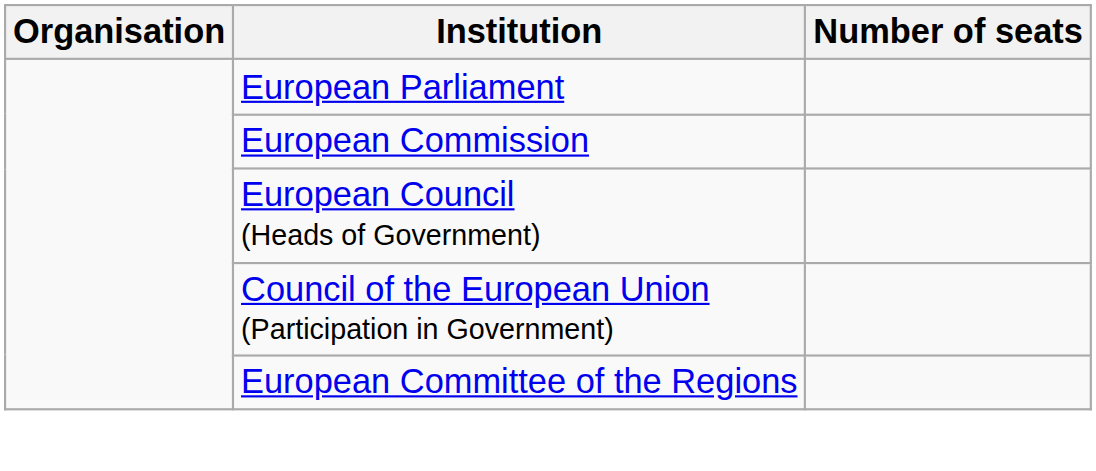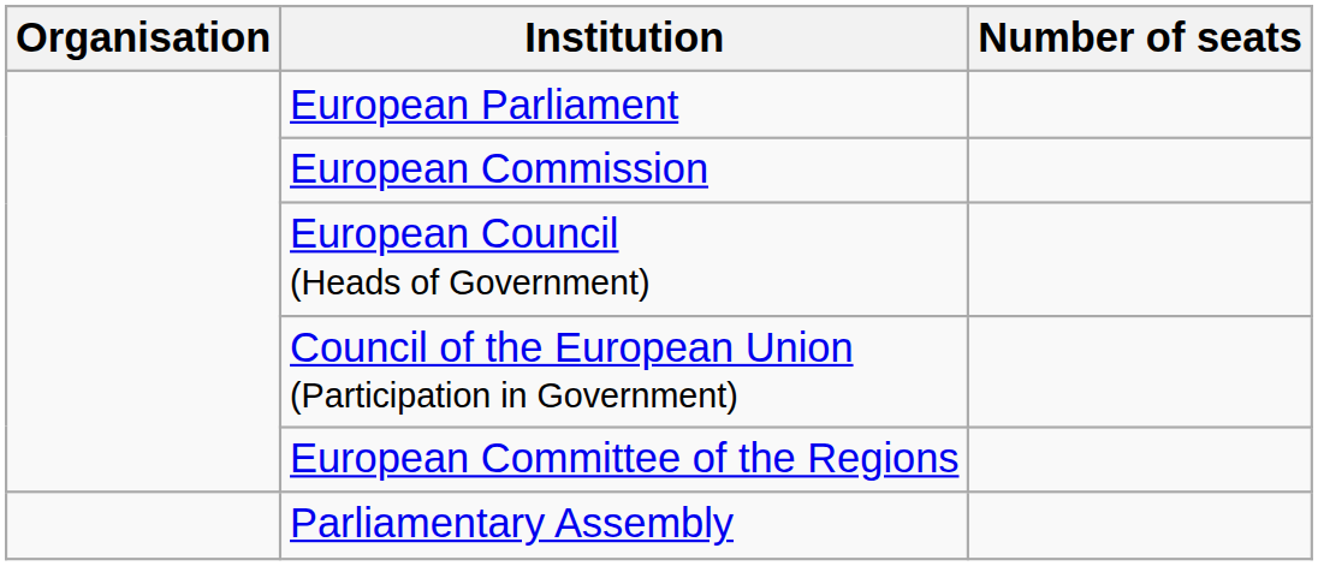+ row: Parliamentary Assembly
